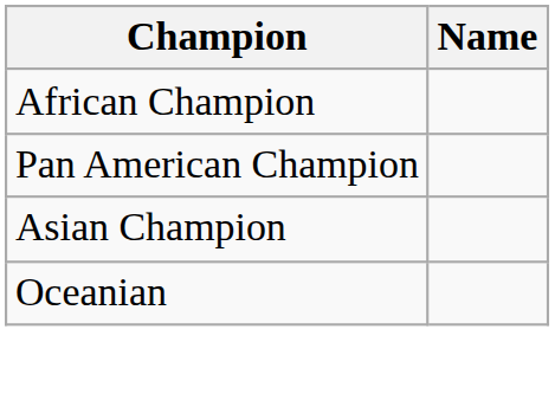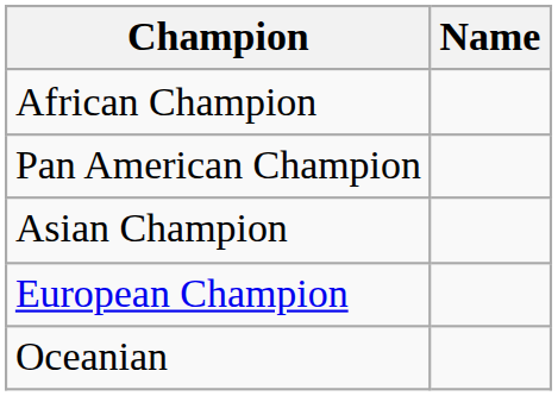+ row: European Champion
